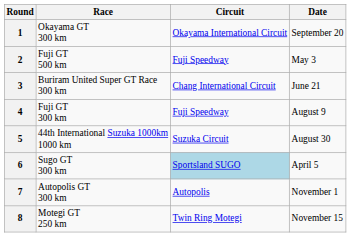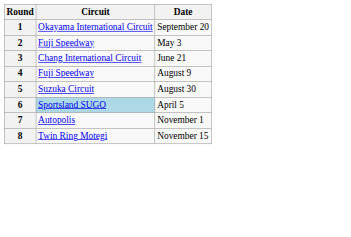- column: Race | Okayama GT 300 km | Fuji GT 500 km | Buriram United Super GT Race 300 km | Fuji GT 300 km | 44th International Suzuka 1000km 1000 km | Sugo GT 300 km | Autopolis GT 300 km | Motegi GT 250 km
